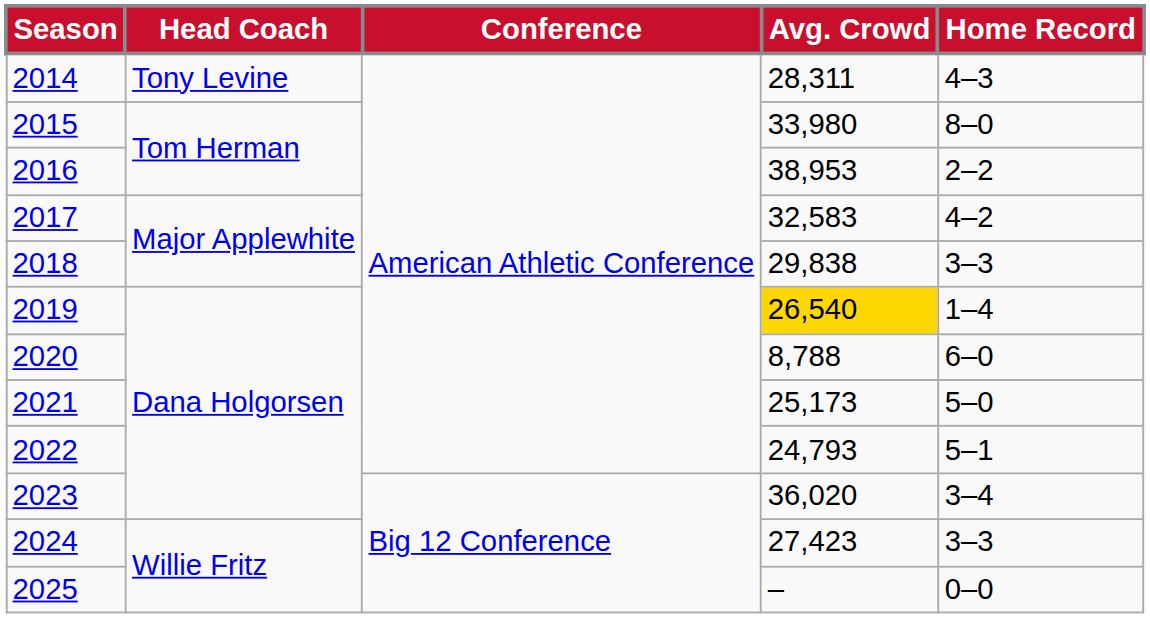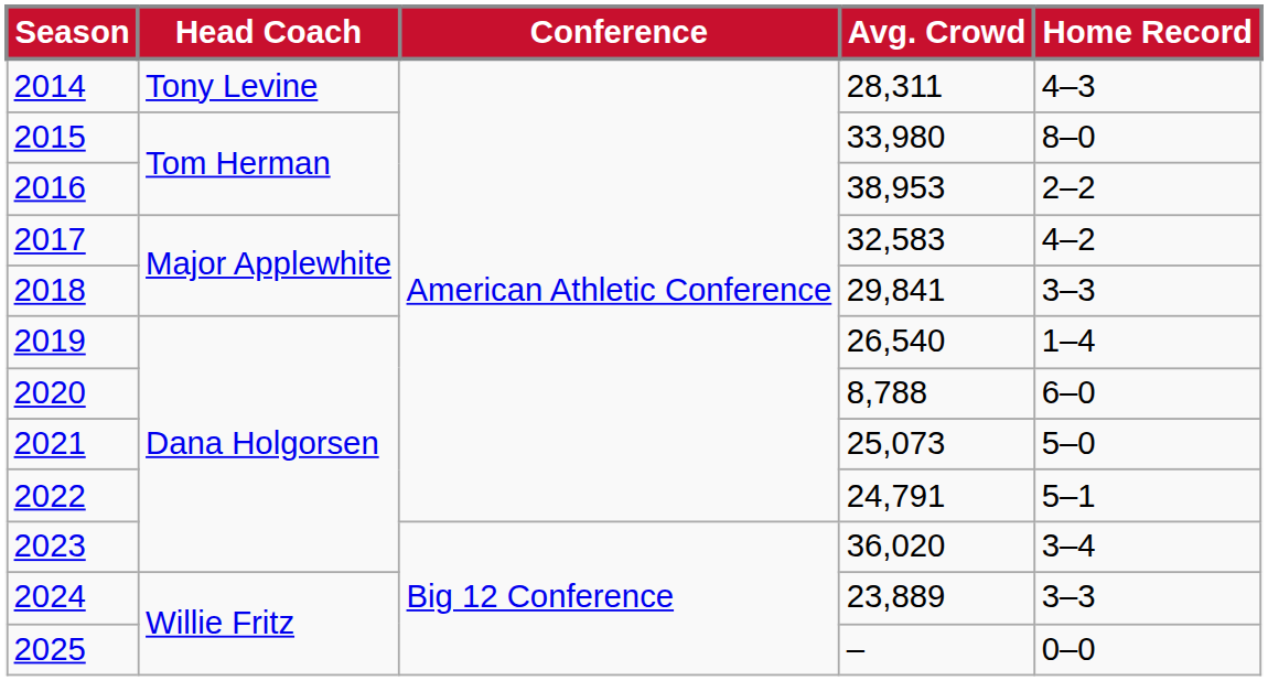2018 | Avg. Crowd: 29,838 -> 29,841
2019 | Avg. Crowd: gold background -> no background
2021 | Avg. Crowd: 25,173 -> 25,073
2022 | Avg. Crowd: 24,793 -> 24,791
2024 | Avg. Crowd: 27,423 -> 23,889
